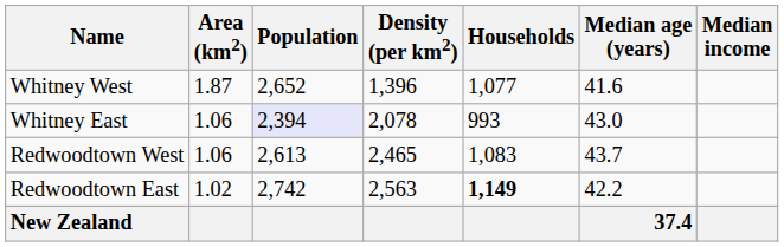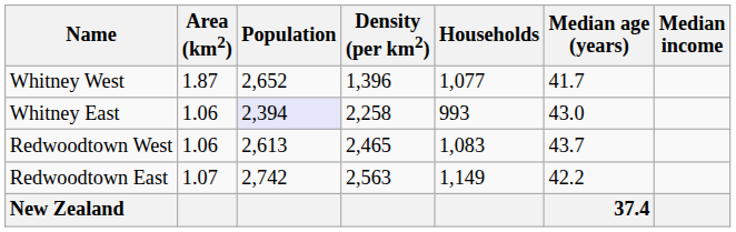Whitney West | Median age (years): 41.6 -> 41.7
Whitney East | Density (per km2): 2,078 -> 2,258
Redwoodtown East | Area (km2): 1.02 -> 1.07
Redwoodtown East | Households: bold -> normal
